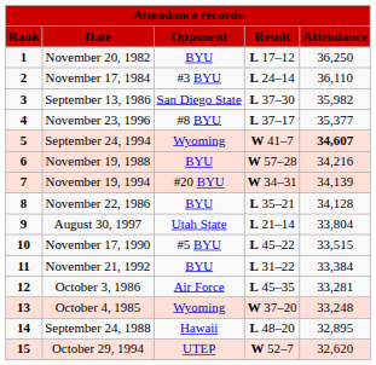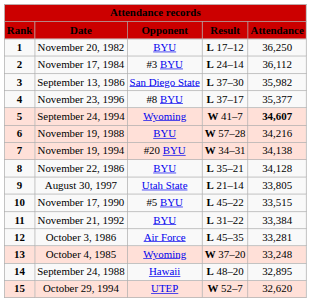November 17, 1984 | column 5: 36,110 -> 36,112
November 19, 1994 | column 5: 34,139 -> 34,138
August 30, 1997 | column 5: 33,804 -> 33,805
